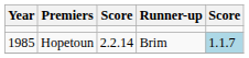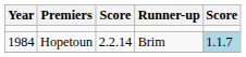Hopetoun | Year: 1985 -> 1984
